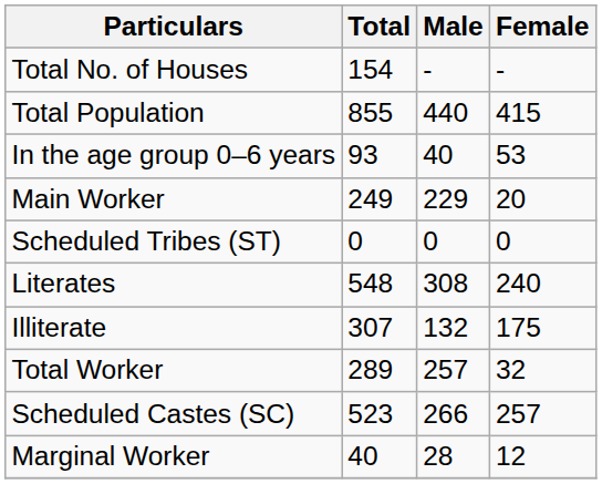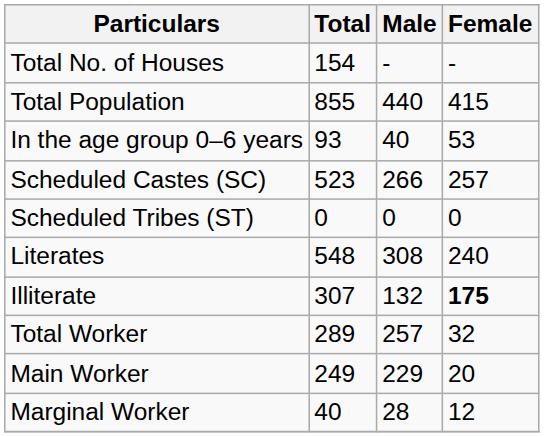rows swapped: Scheduled Castes (SC) <-> Main Worker
Illiterate | Female: normal -> bold
